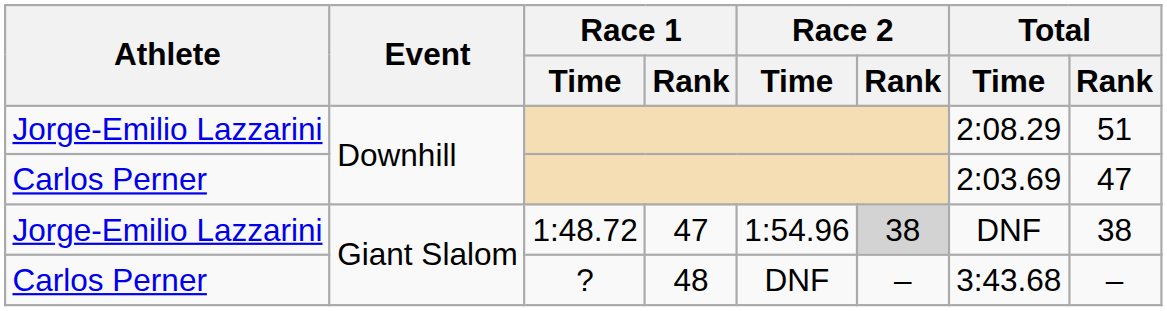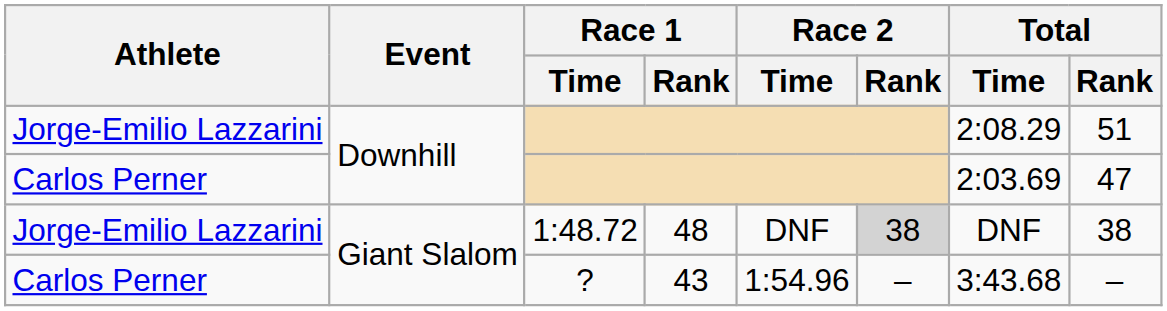1:48.72 | Race 1 / Rank: 47 -> 48
1:48.72 | Race 2 / Time: 1:54.96 -> DNF
? | Race 1 / Rank: 48 -> 43
? | Race 2 / Time: DNF -> 1:54.96
